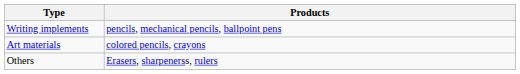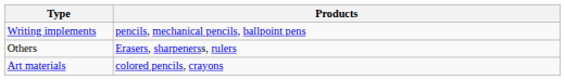rows swapped: Art materials <-> Others
